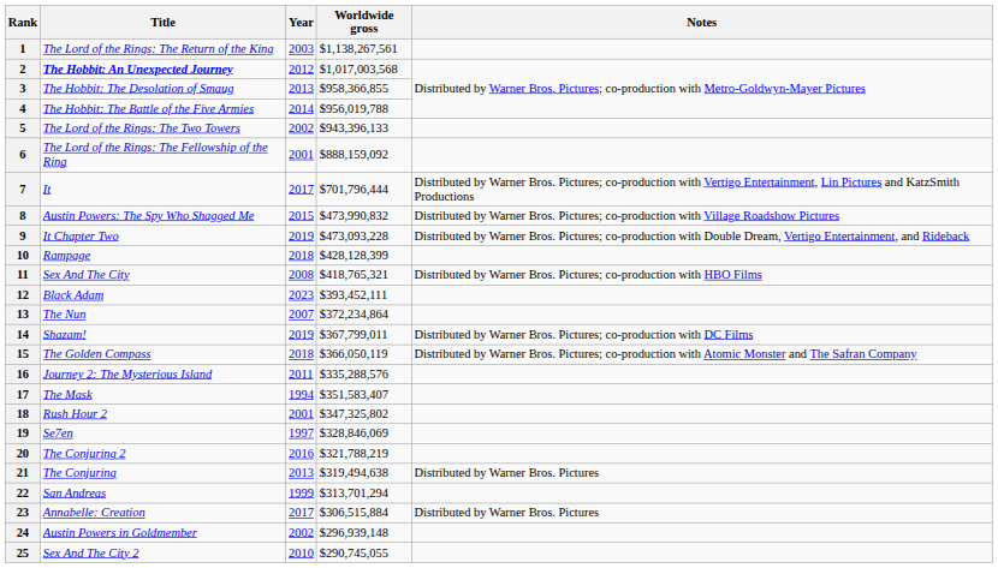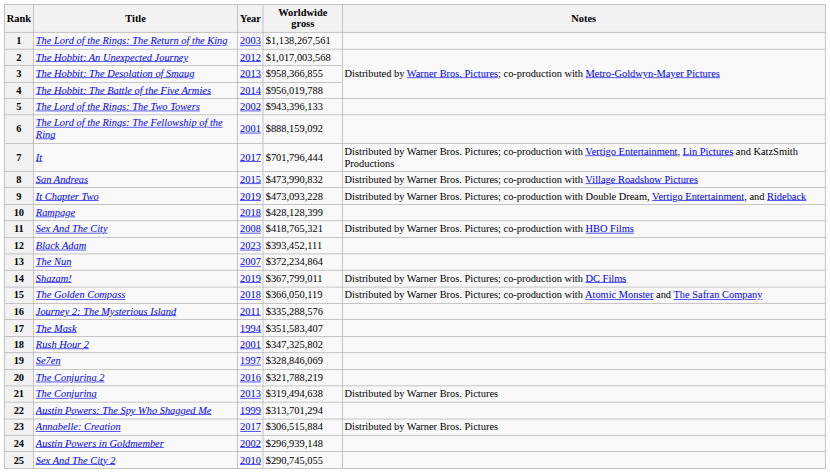2 | Title: bold -> normal
8 | Title: Austin Powers: The Spy Who Shagged Me -> San Andreas
22 | Title: San Andreas -> Austin Powers: The Spy Who Shagged Me
